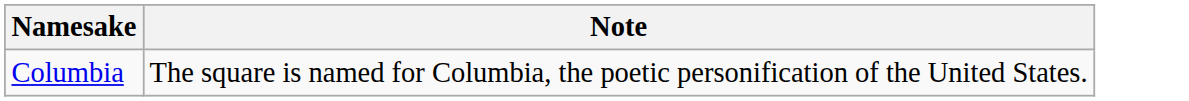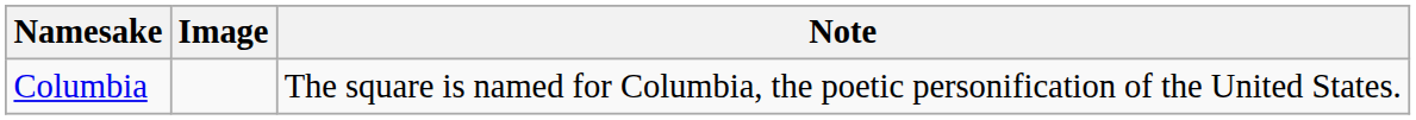+ column: Image
